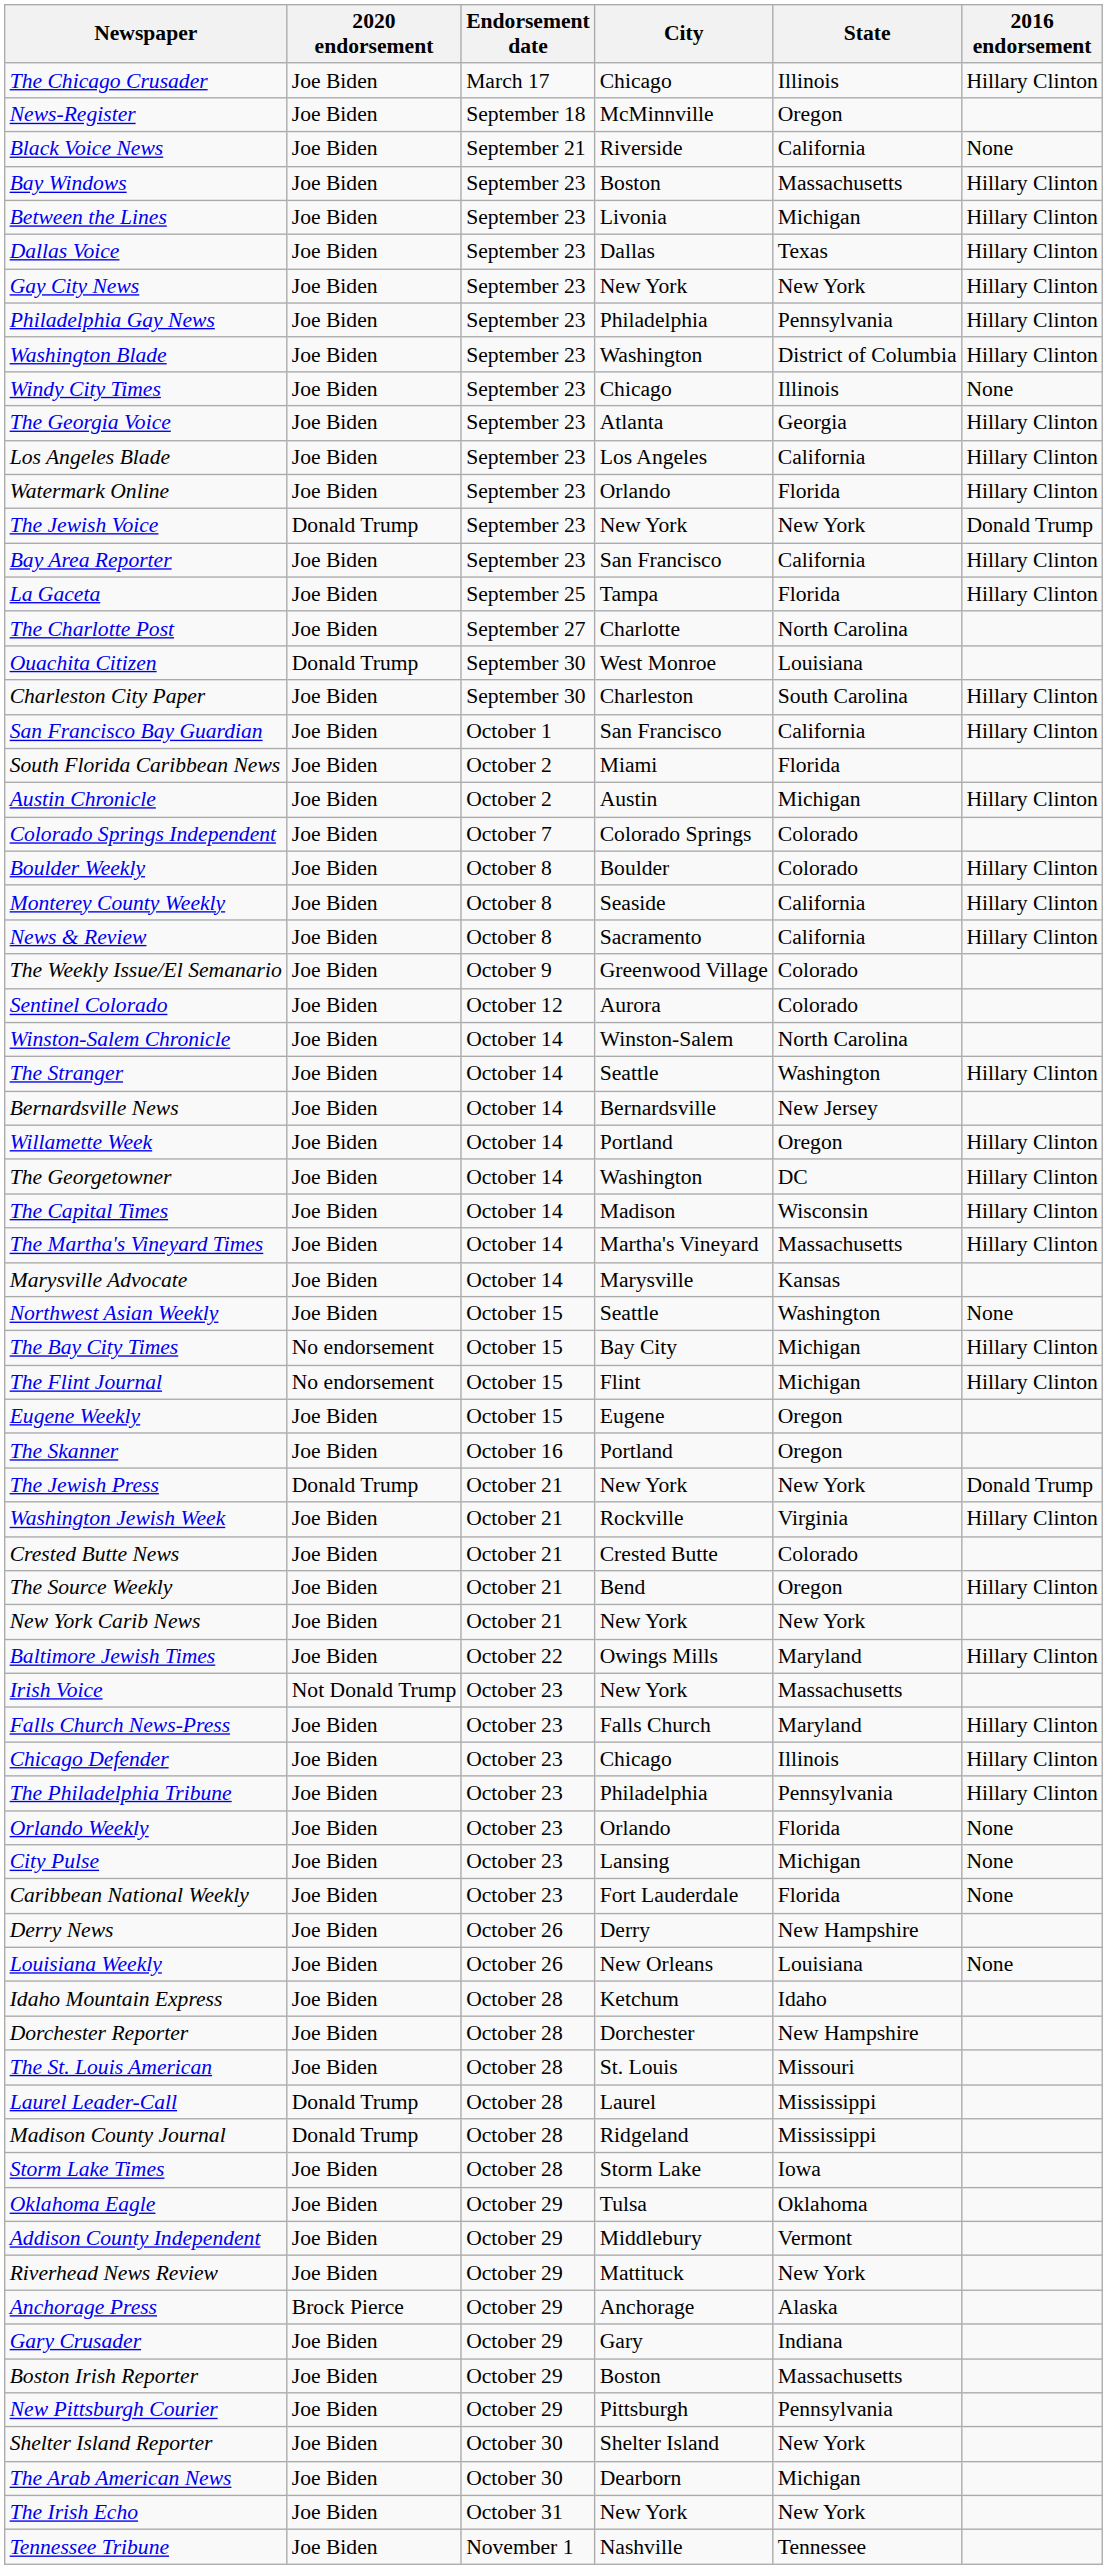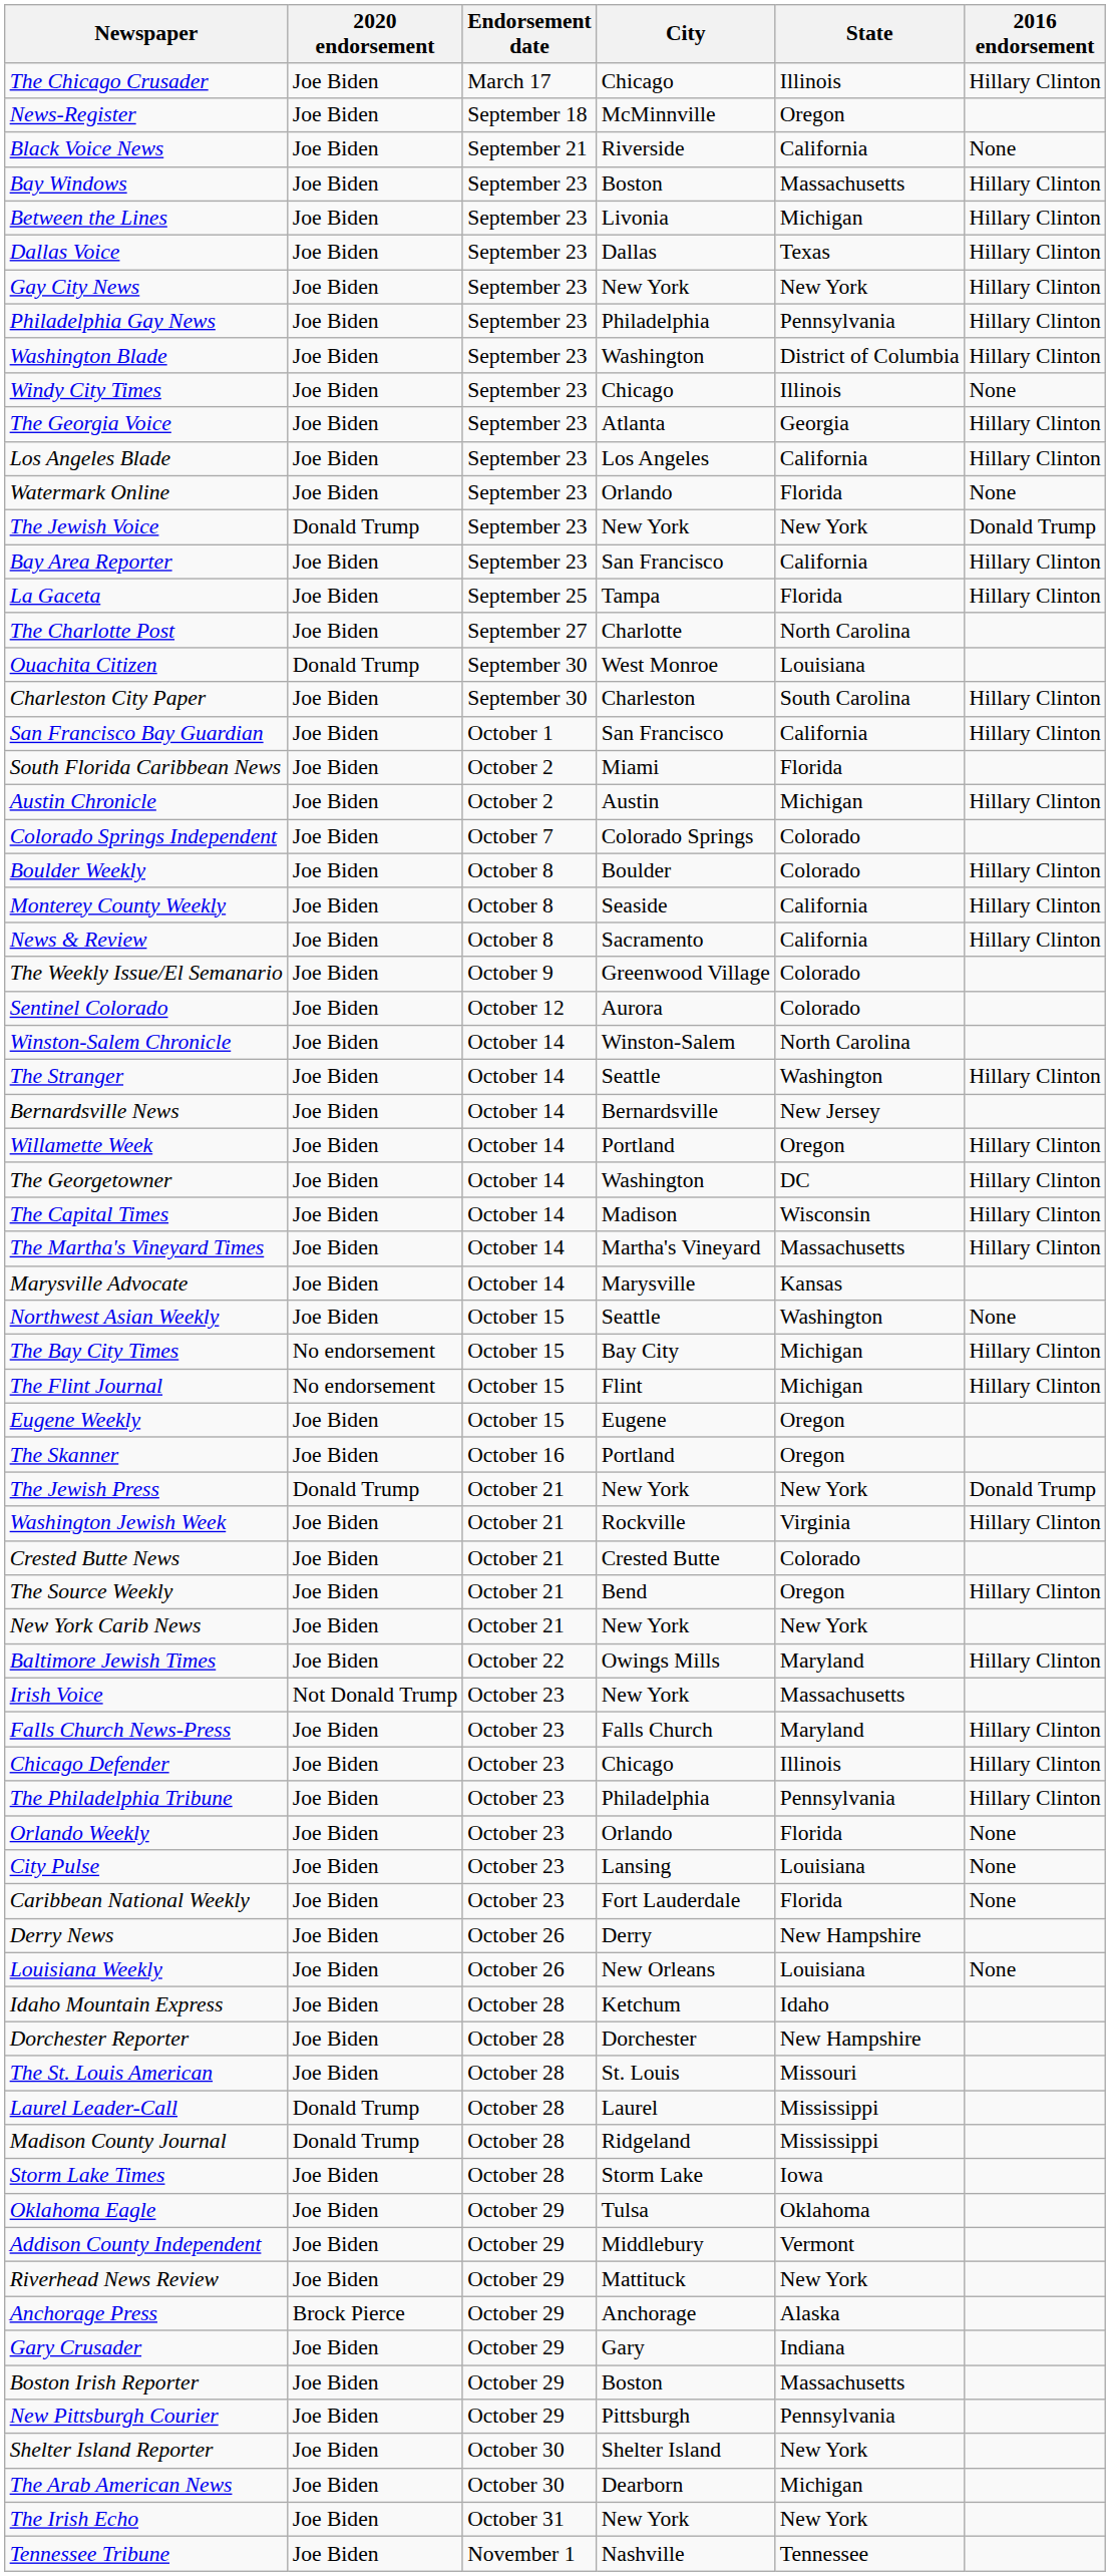Watermark Online | 2016 endorsement: Hillary Clinton -> None
City Pulse | State: Michigan -> Louisiana
